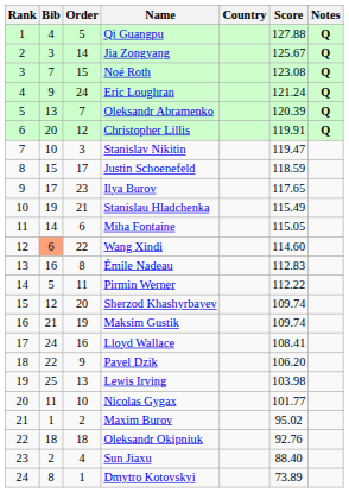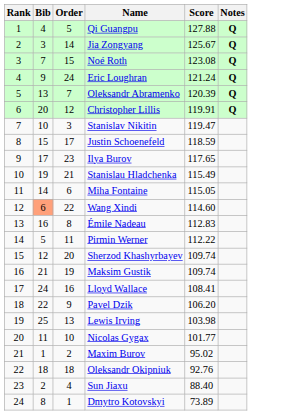- column: Country
